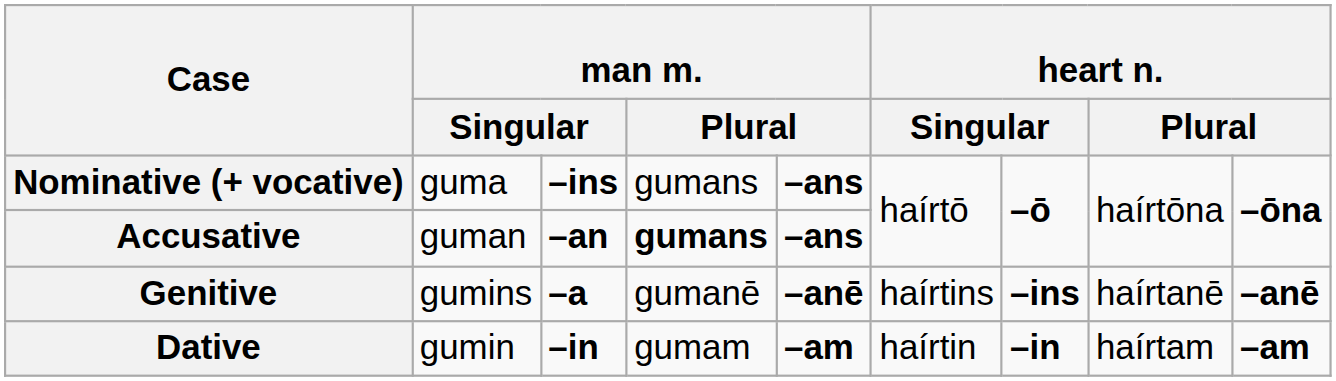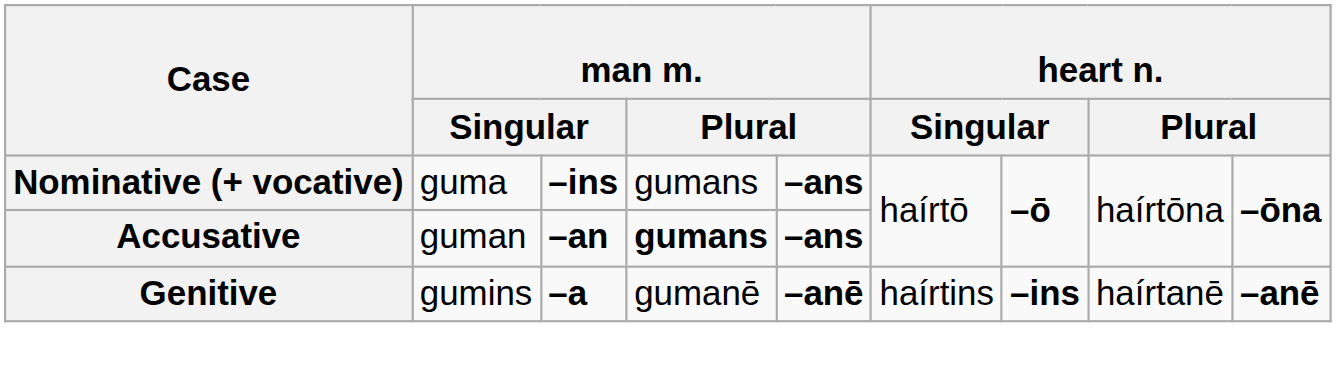- row: Dative | gumin | –in | gumam | –am | haírtin | –in | haírtam | –am
